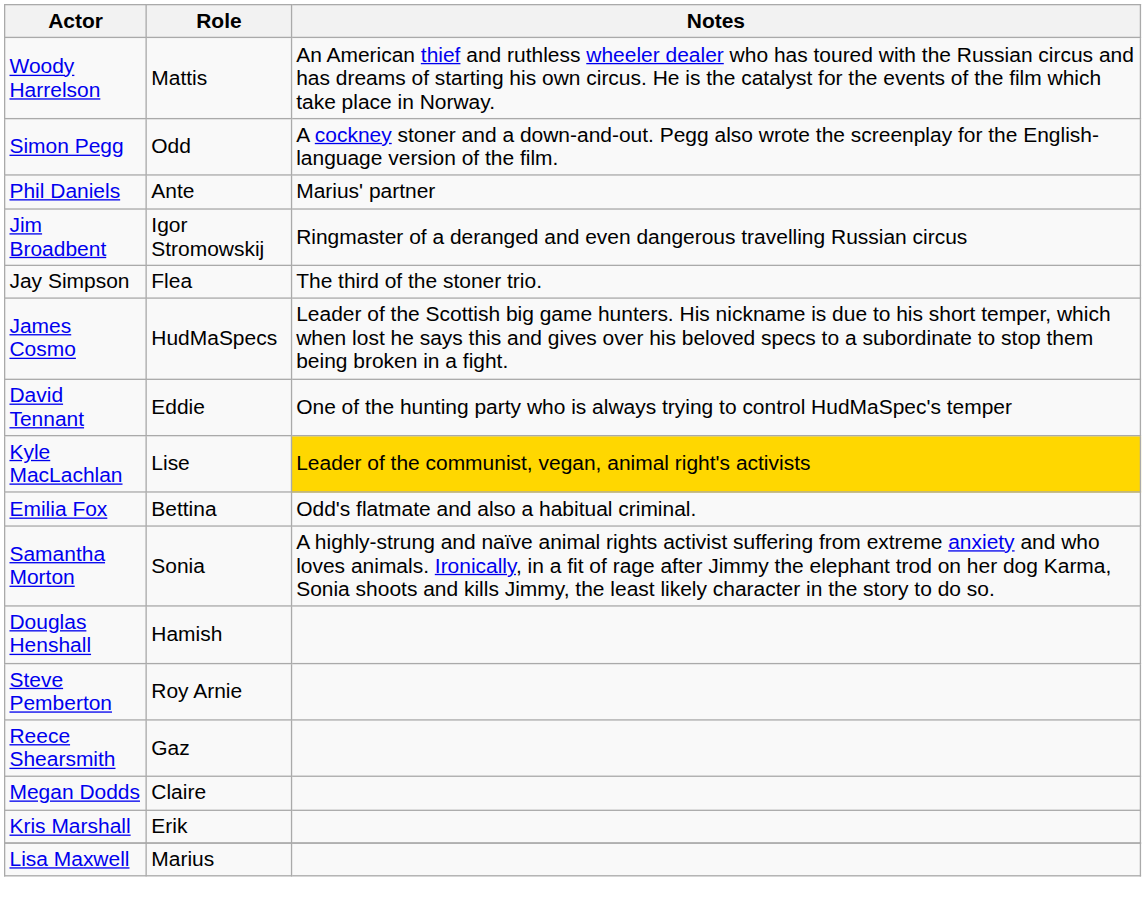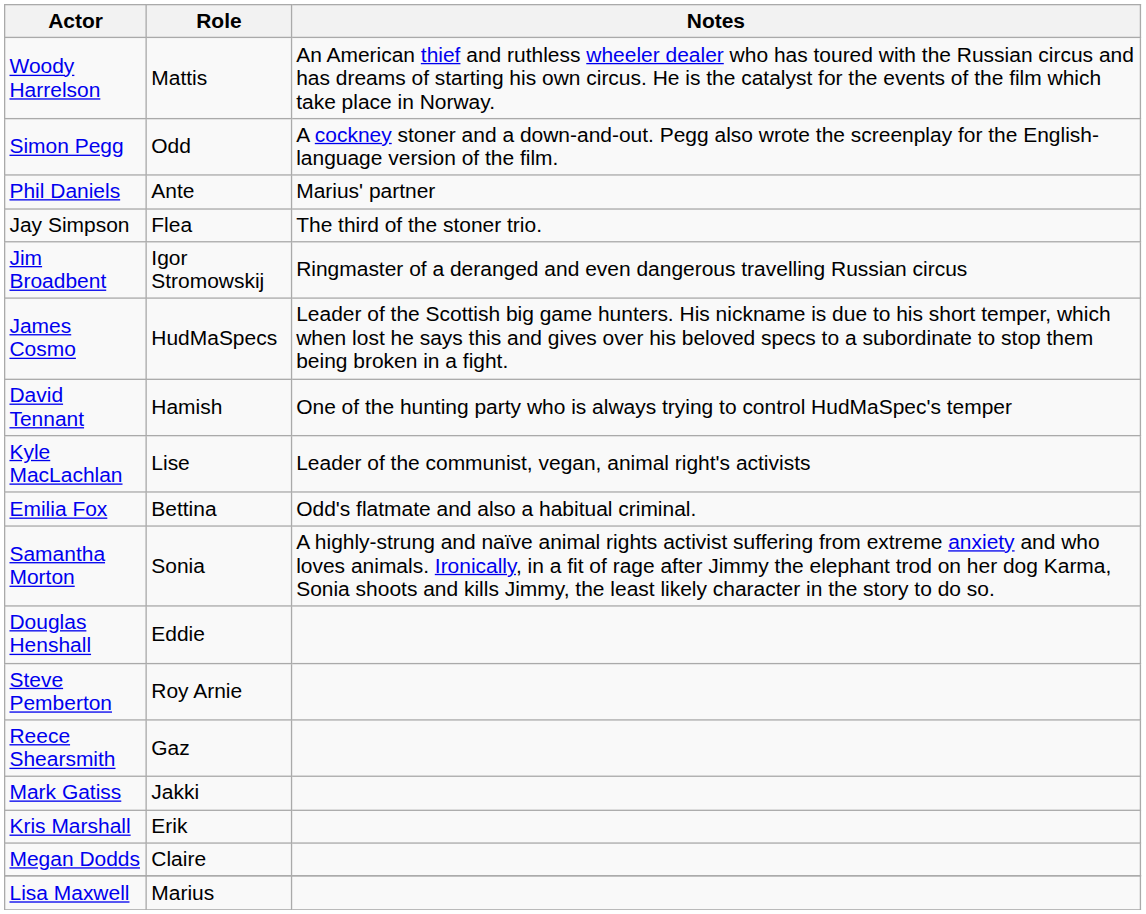rows swapped: Jay Simpson <-> Jim Broadbent
David Tennant | Role: Eddie -> Hamish
Kyle MacLachlan | Notes: gold background -> no background
Douglas Henshall | Role: Hamish -> Eddie
+ row: Mark Gatiss | Jakki
rows swapped: Megan Dodds <-> Kris Marshall
